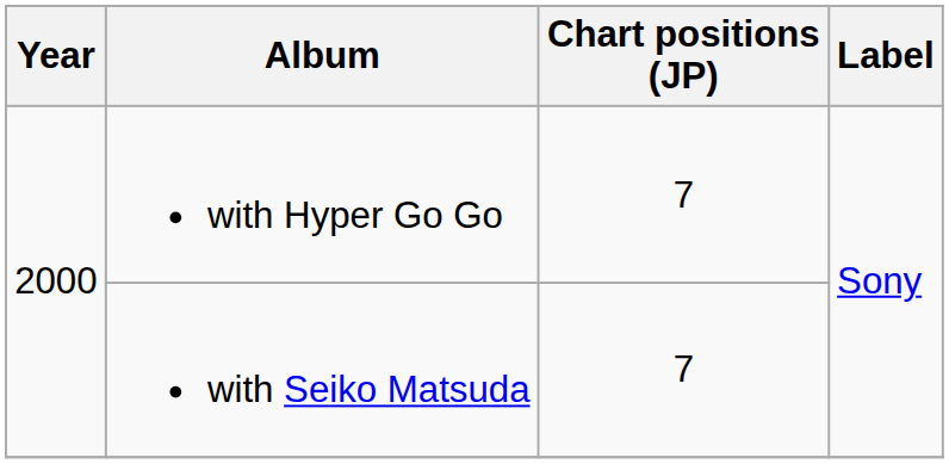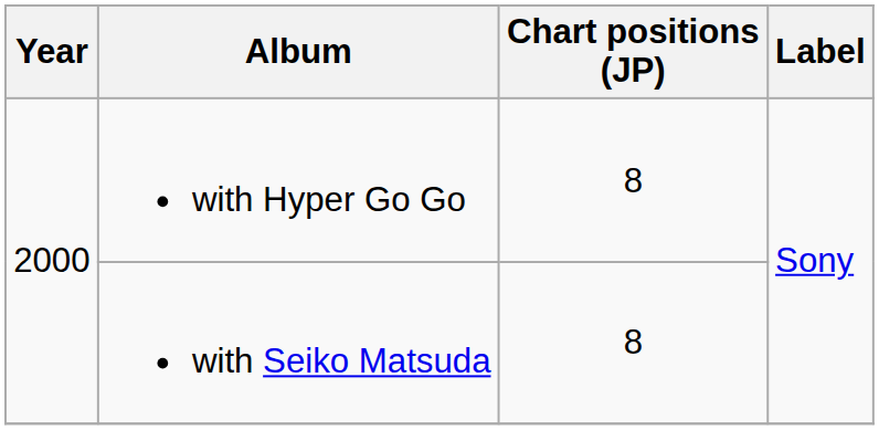with Hyper Go Go | Chart positions (JP): 7 -> 8
with Seiko Matsuda | Chart positions (JP): 7 -> 8
